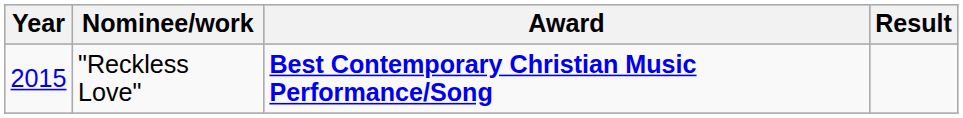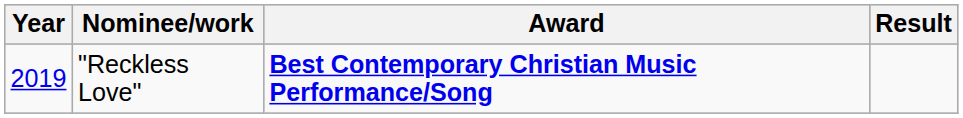"Reckless Love" | Year: 2015 -> 2019
